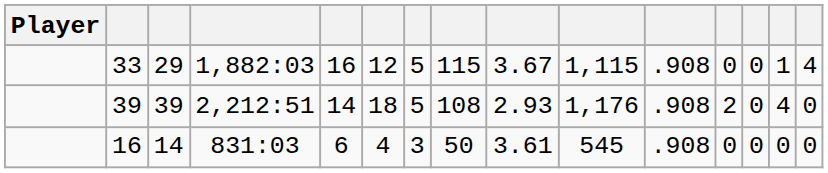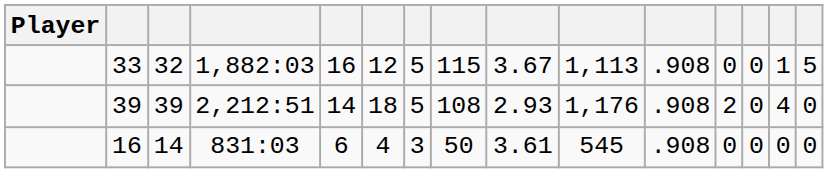33 | column 3: 29 -> 32
33 | column 10: 1,115 -> 1,113
33 | column 15: 4 -> 5
